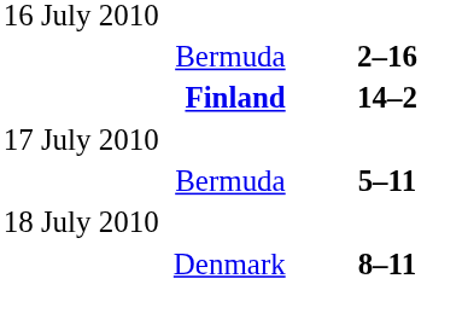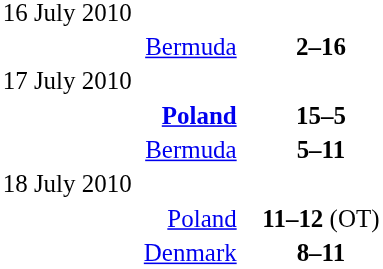- row: Finland | 14–2
+ row: Poland | 15–5
+ row: Poland | 11–12 (OT)
